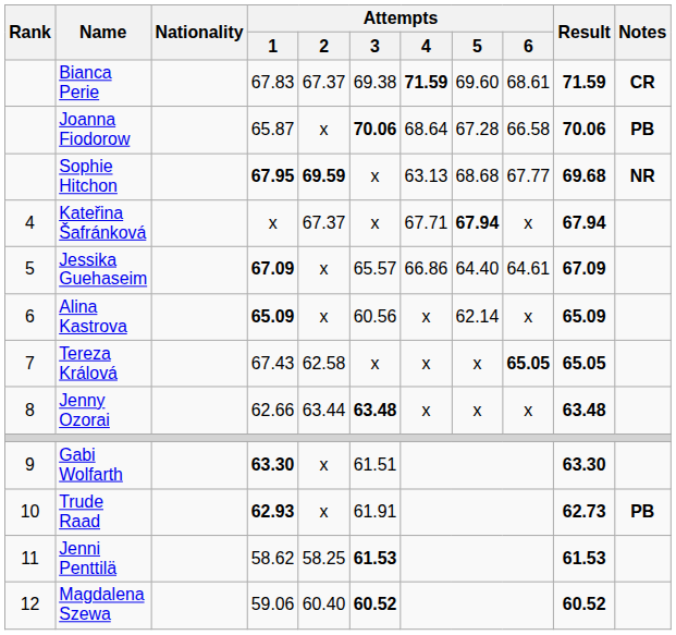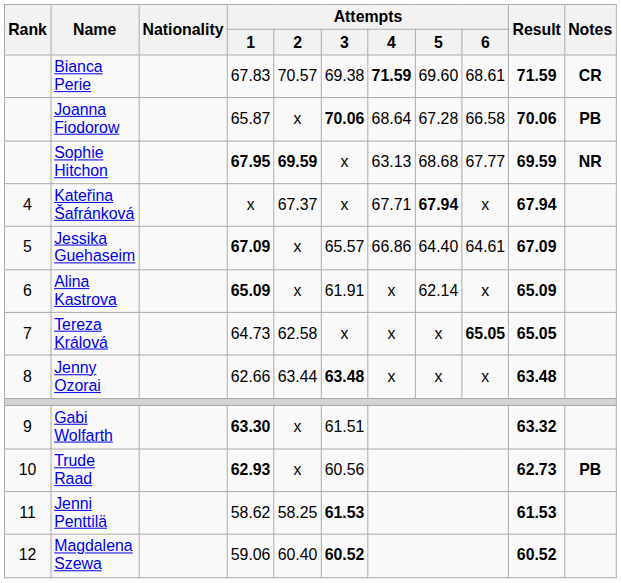Bianca Perie | Attempts / 2: 67.37 -> 70.57
Sophie Hitchon | Result: 69.68 -> 69.59
Alina Kastrova | Attempts / 3: 60.56 -> 61.91
Tereza Králová | Attempts / 1: 67.43 -> 64.73
Gabi Wolfarth | Result: 63.30 -> 63.32
Trude Raad | Attempts / 3: 61.91 -> 60.56
